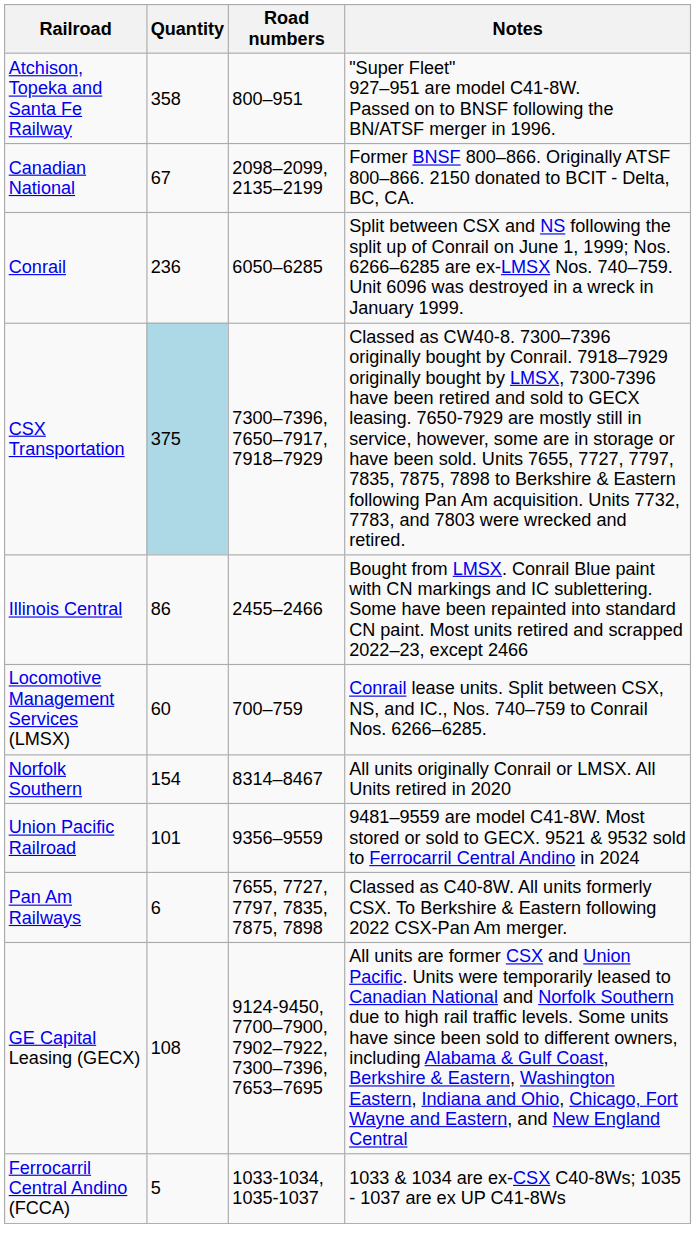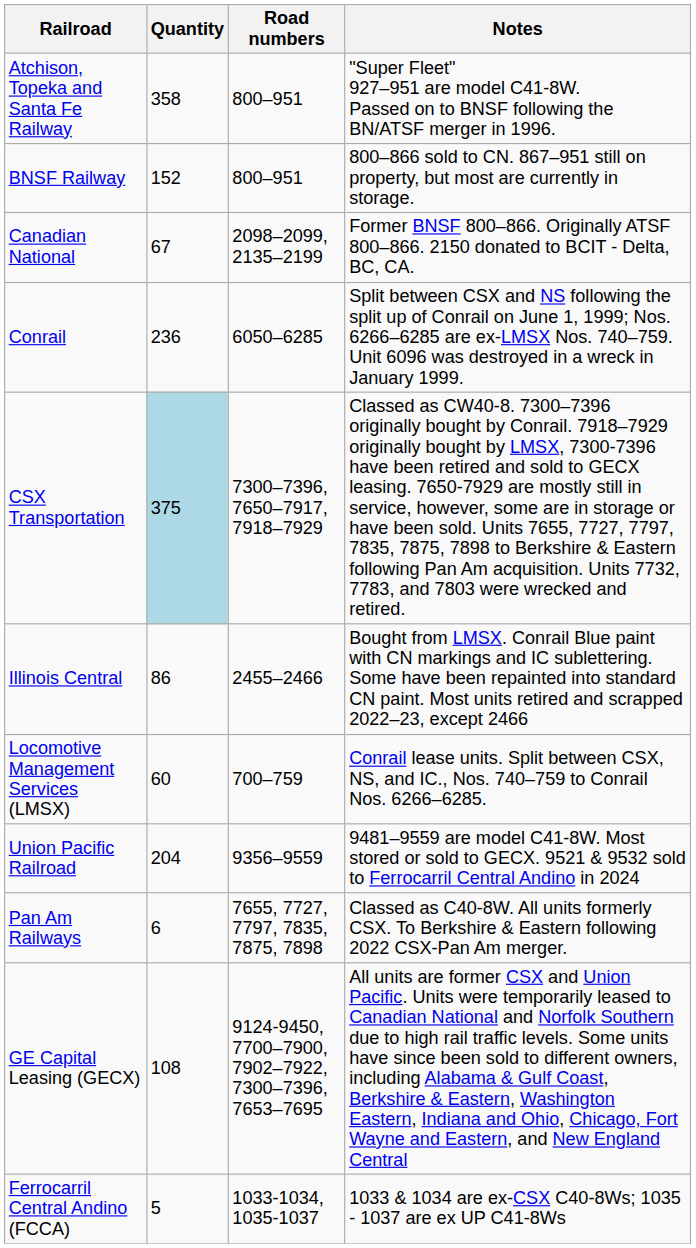+ row: BNSF Railway | 152 | 800–951 | 800–866 sold to CN. 867–951 still on property, but most are currently in storage.
- row: Norfolk Southern | 154 | 8314–8467 | All units originally Conrail or LMSX. All Units retired in 2020
Union Pacific Railroad | Quantity: 101 -> 204
